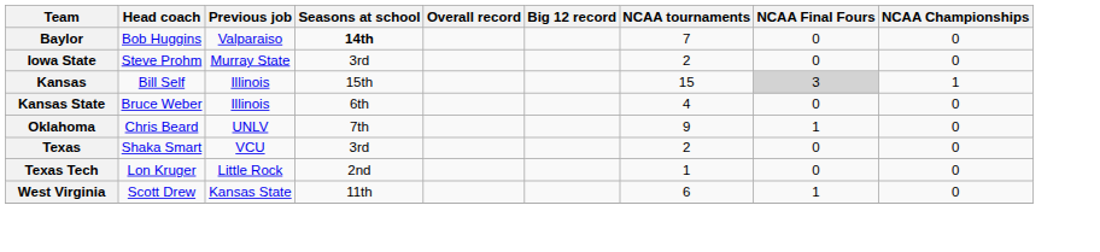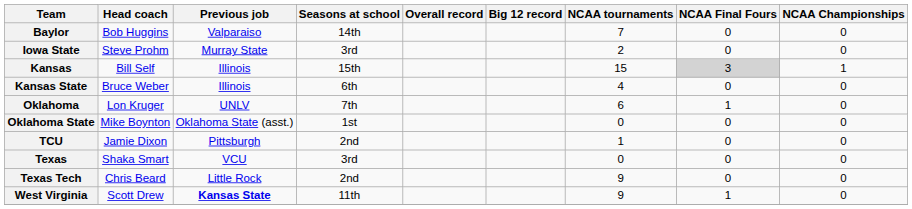Baylor | Seasons at school: bold -> normal
Oklahoma | Head coach: Chris Beard -> Lon Kruger
Oklahoma | NCAA tournaments: 9 -> 6
+ row: Oklahoma State | Mike Boynton | Oklahoma State (asst.) | 1st | 0 | 0 | 0
+ row: TCU | Jamie Dixon | Pittsburgh | 2nd | 1 | 0 | 0
Texas | NCAA tournaments: 2 -> 0
Texas Tech | Head coach: Lon Kruger -> Chris Beard
Texas Tech | NCAA tournaments: 1 -> 9
West Virginia | Previous job: normal -> bold
West Virginia | NCAA tournaments: 6 -> 9
